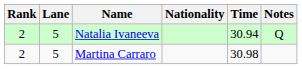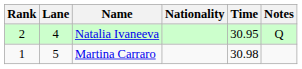Natalia Ivaneeva | Lane: 5 -> 4
Natalia Ivaneeva | Time: 30.94 -> 30.95
Martina Carraro | Rank: 2 -> 1
